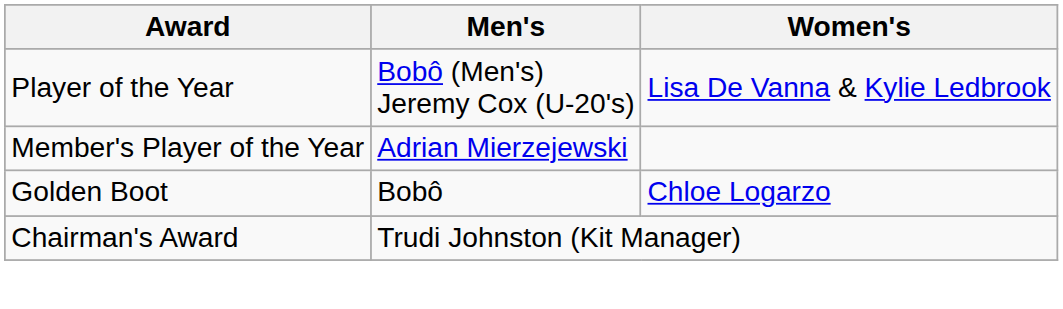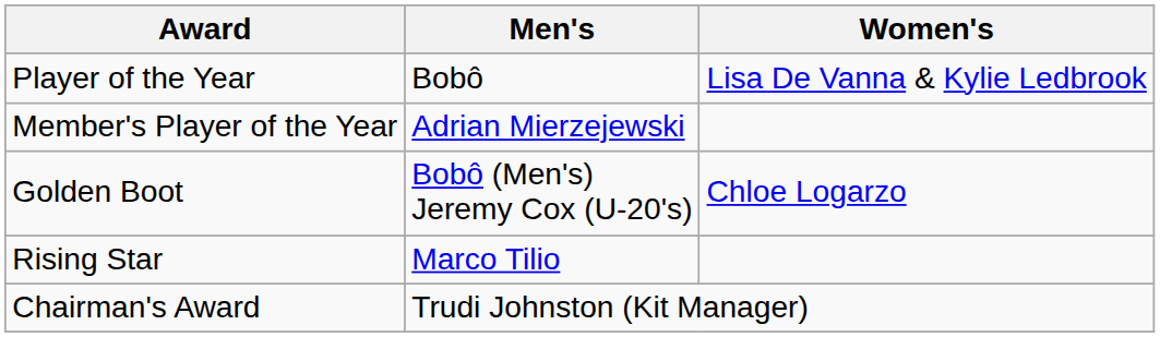Player of the Year | Men's: Bobô (Men's) Jeremy Cox (U-20's) -> Bobô
Golden Boot | Men's: Bobô -> Bobô (Men's) Jeremy Cox (U-20's)
+ row: Rising Star | Marco Tilio
